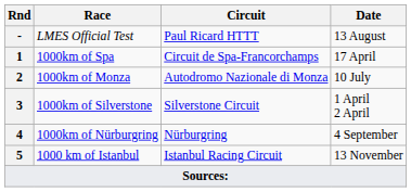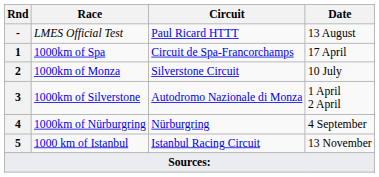1000km of Monza | Circuit: Autodromo Nazionale di Monza -> Silverstone Circuit
1000km of Silverstone | Circuit: Silverstone Circuit -> Autodromo Nazionale di Monza
